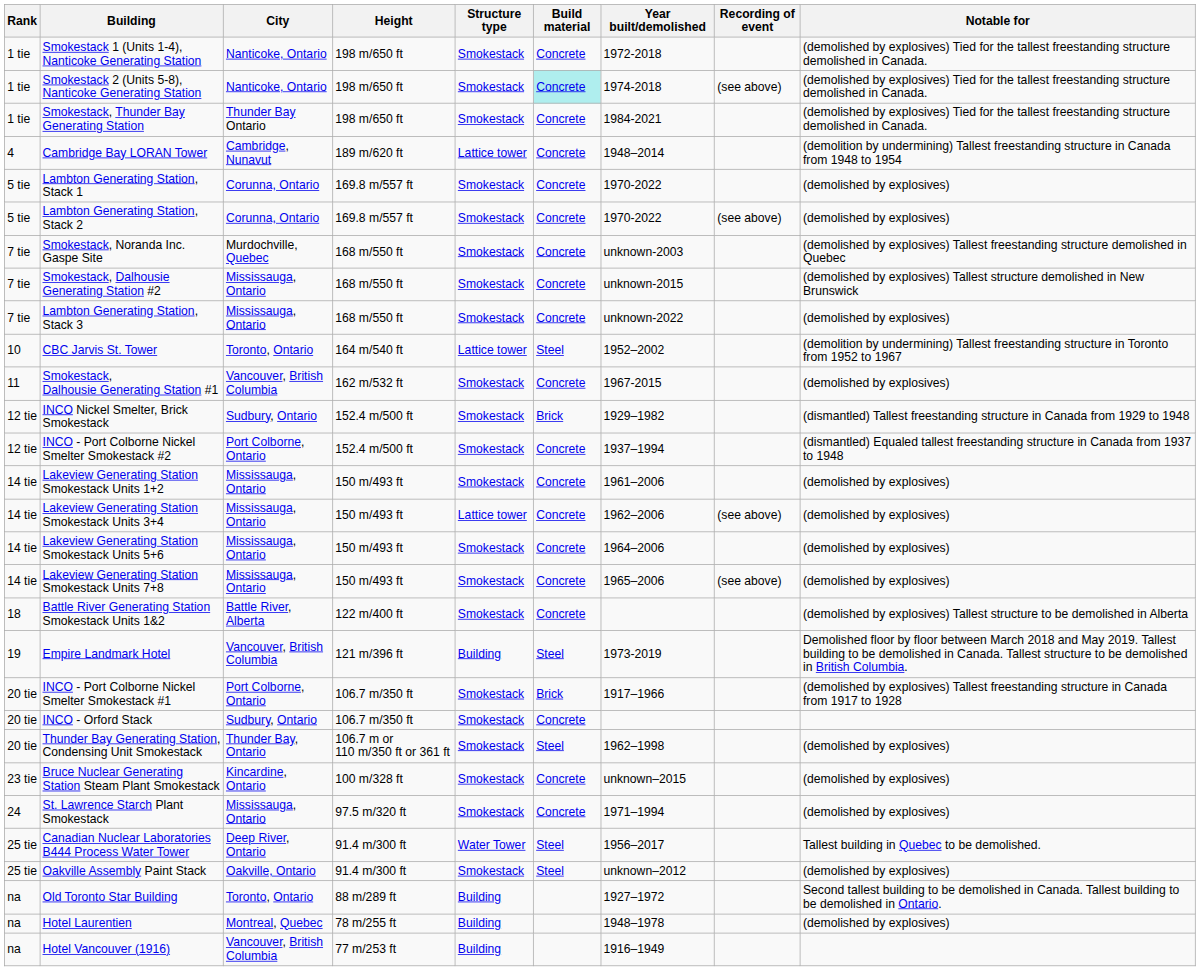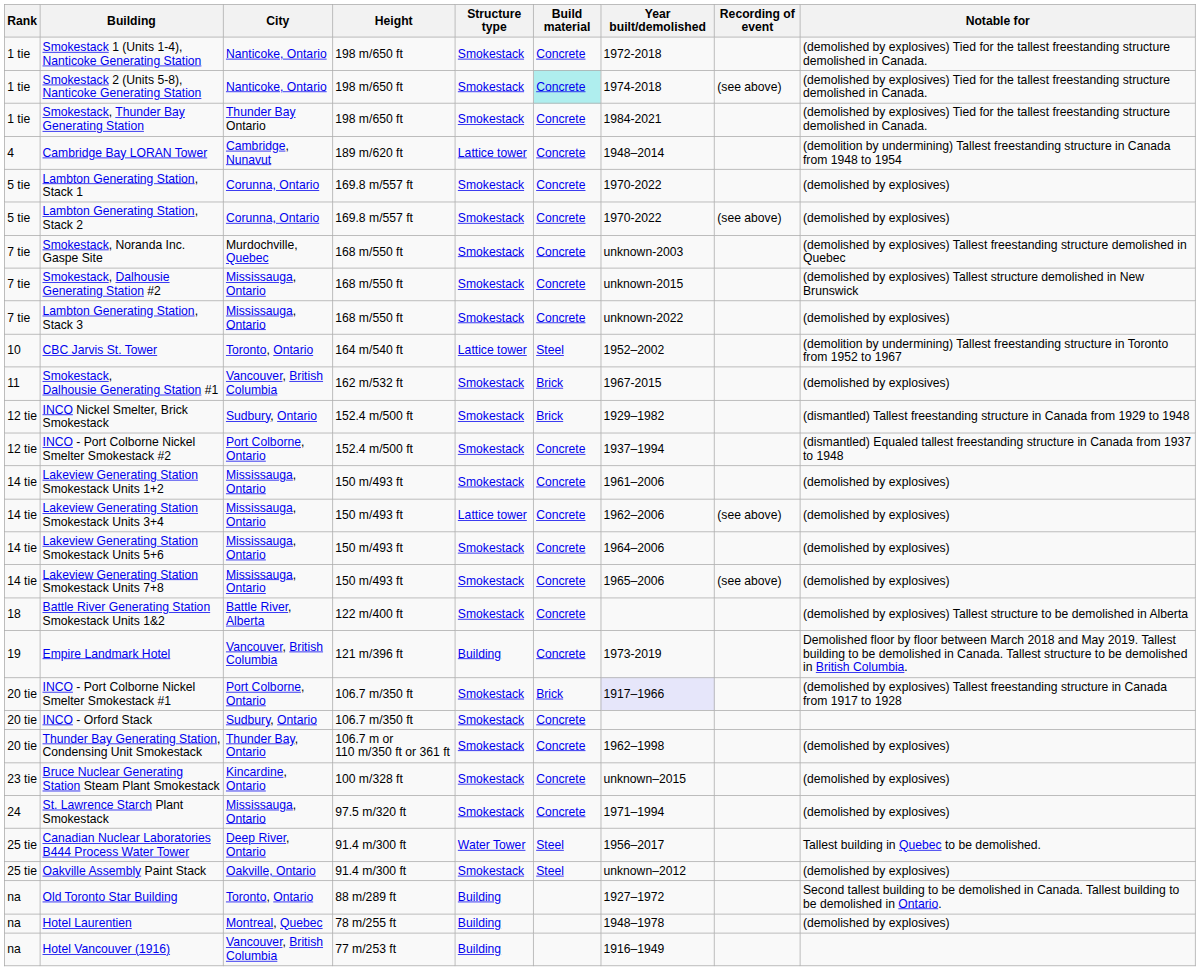Smokestack, Dalhousie Generating Station #1 | Build material: Concrete -> Brick
Empire Landmark Hotel | Build material: Steel -> Concrete
INCO - Port Colborne Nickel Smelter Smokestack #1 | Year built/demolished: no background -> lavender background
Thunder Bay Generating Station, Condensing Unit Smokestack | Build material: Steel -> Concrete
